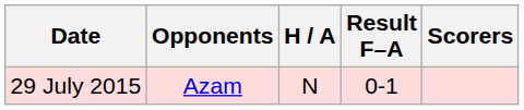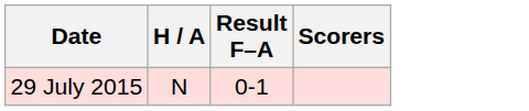- column: Opponents | Azam
